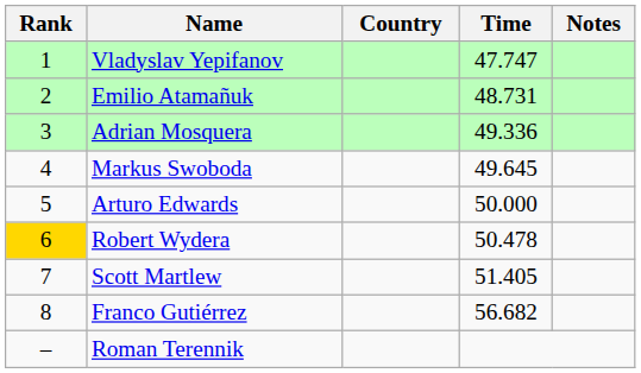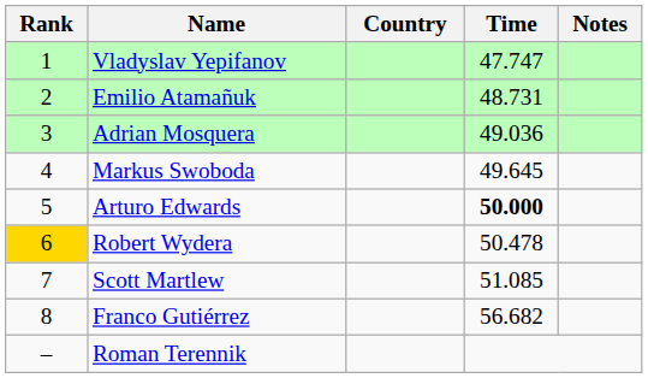Adrian Mosquera | Time: 49.336 -> 49.036
Arturo Edwards | Time: normal -> bold
Scott Martlew | Time: 51.405 -> 51.085
